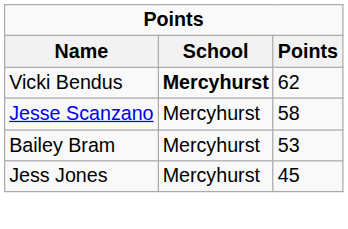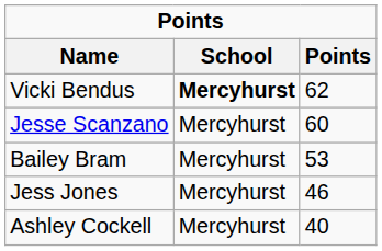Jesse Scanzano | Points: 58 -> 60
Jess Jones | Points: 45 -> 46
+ row: Ashley Cockell | Mercyhurst | 40
